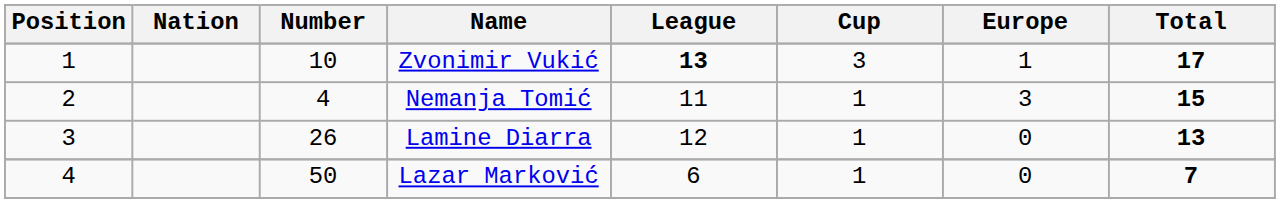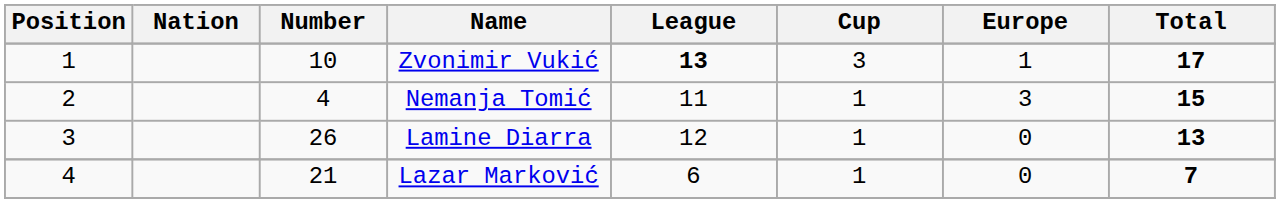Lazar Marković | Number: 50 -> 21
